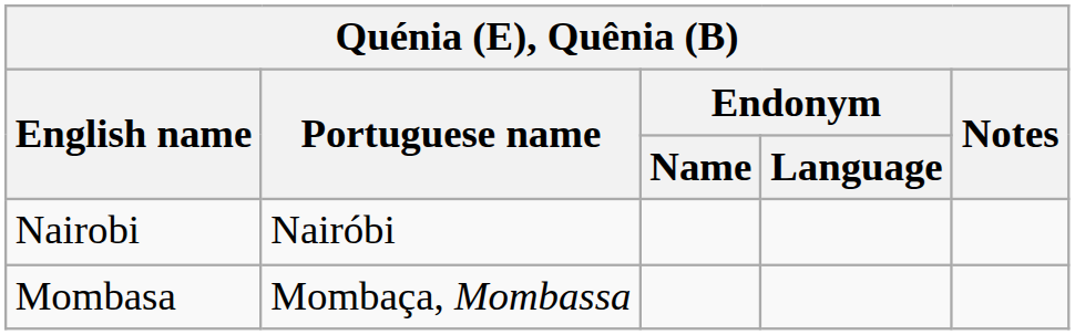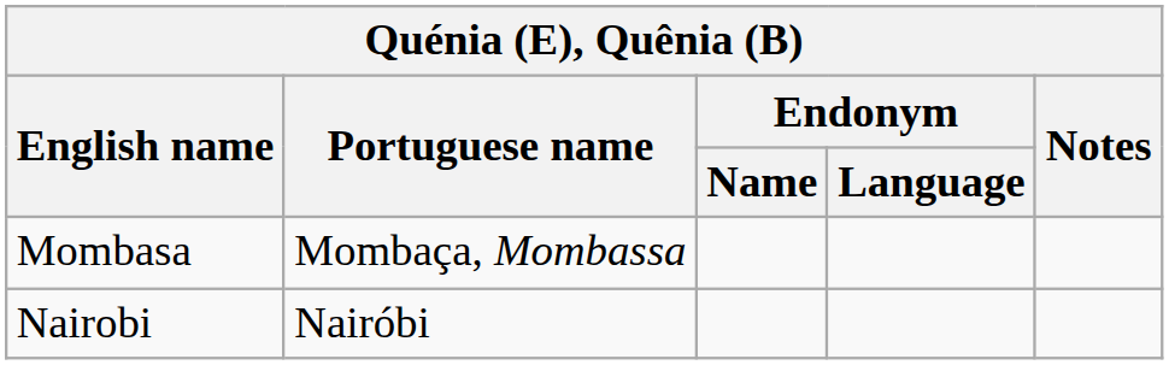rows swapped: Nairobi <-> Mombasa
